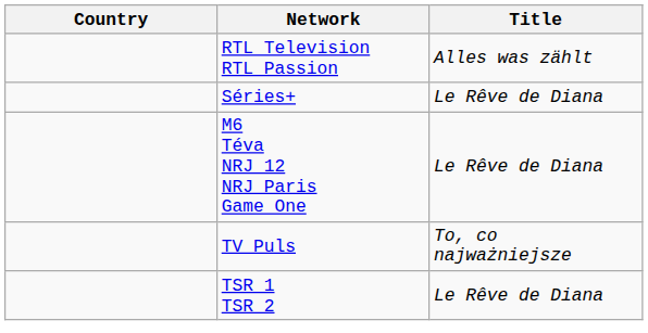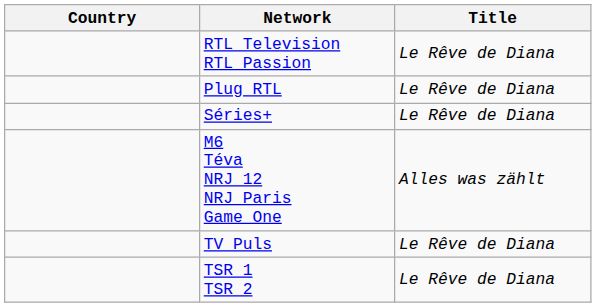RTL Television RTL Passion | Title: Alles was zählt -> Le Rêve de Diana
+ row: Plug RTL | Le Rêve de Diana
M6 Téva NRJ 12 NRJ Paris Game One | Title: Le Rêve de Diana -> Alles was zählt
TV Puls | Title: To, co najważniejsze -> Le Rêve de Diana
